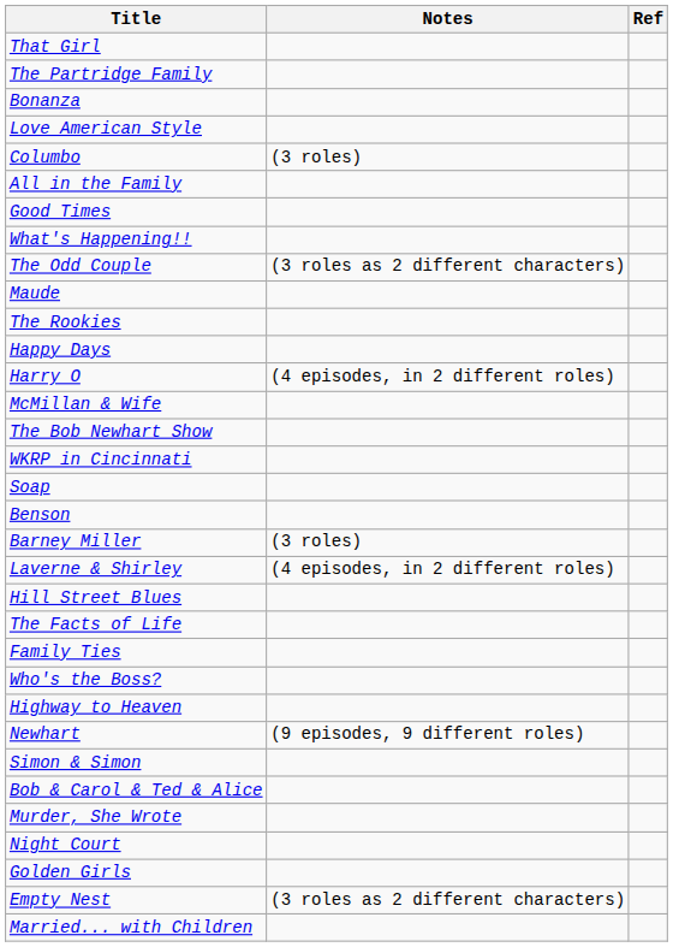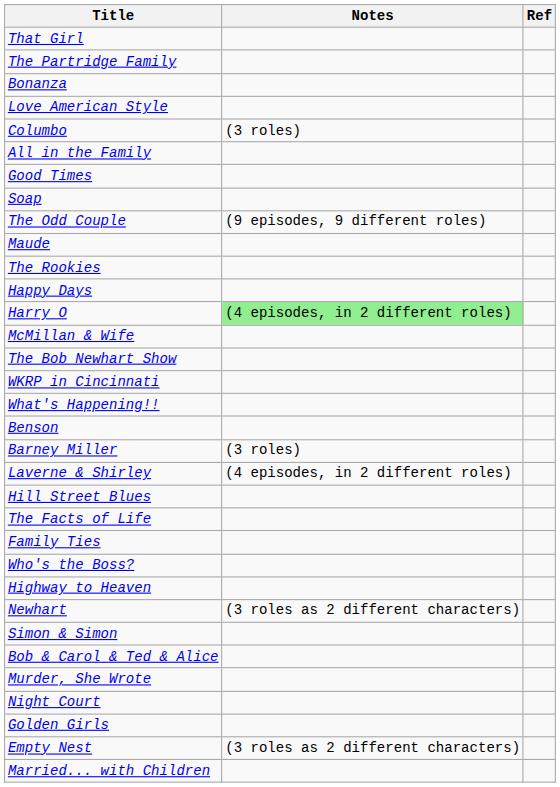rows swapped: What's Happening!! <-> Soap
The Odd Couple | Notes: (3 roles as 2 different characters) -> (9 episodes, 9 different roles)
Harry O | Notes: no background -> lightgreen background
Newhart | Notes: (9 episodes, 9 different roles) -> (3 roles as 2 different characters)
